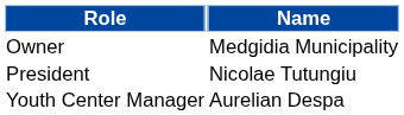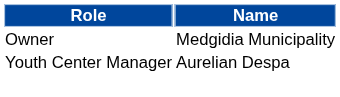- row: President | Nicolae Tutungiu
